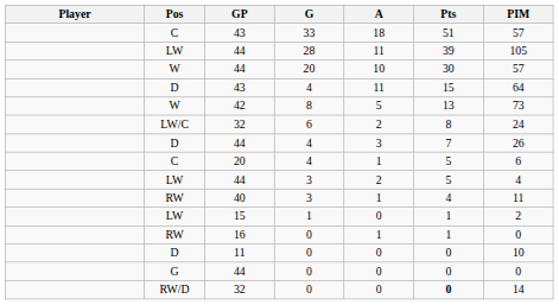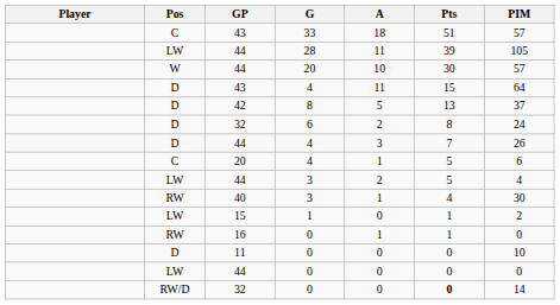42 | Pos: W -> D
42 | PIM: 73 -> 37
32 / 6 | Pos: LW/C -> D
40 | PIM: 11 -> 30
44 / 0 | Pos: G -> LW
